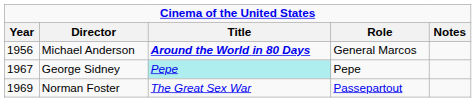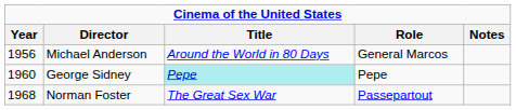Michael Anderson | Title: bold -> normal
George Sidney | Year: 1967 -> 1960
Norman Foster | Year: 1969 -> 1968
